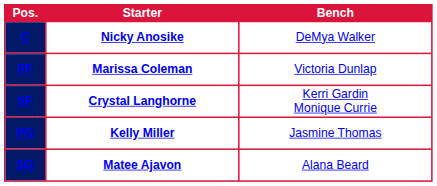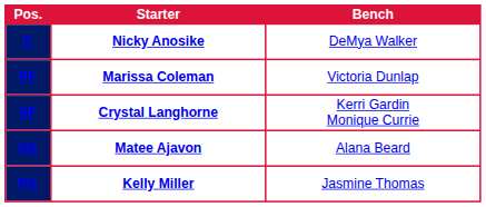rows swapped: SG <-> PG
